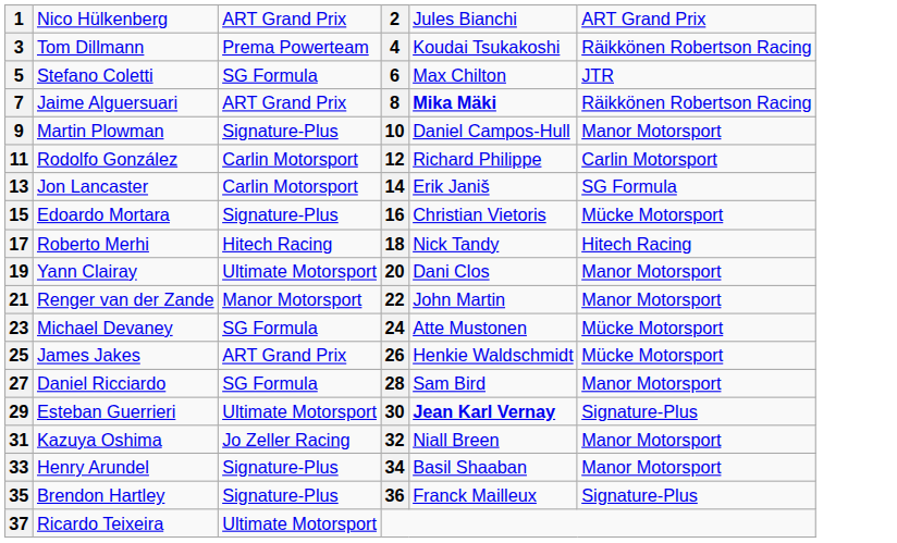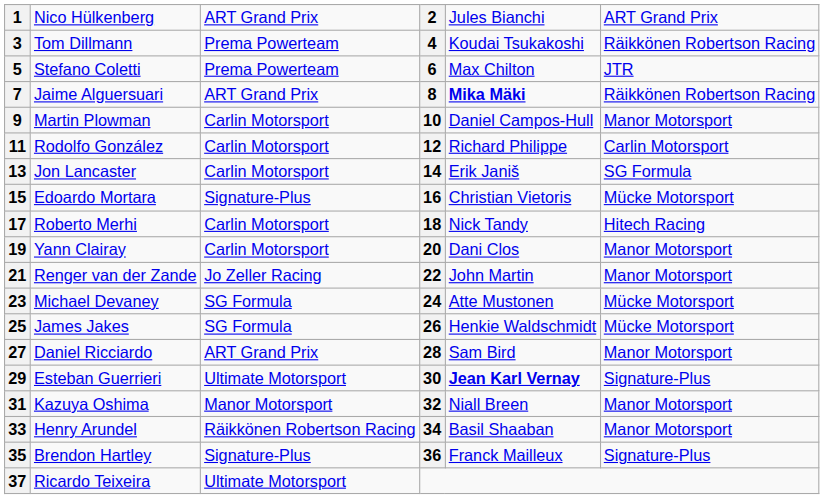5 | column 3: SG Formula -> Prema Powerteam
9 | column 3: Signature-Plus -> Carlin Motorsport
17 | column 3: Hitech Racing -> Carlin Motorsport
19 | column 3: Ultimate Motorsport -> Carlin Motorsport
21 | column 3: Manor Motorsport -> Jo Zeller Racing
25 | column 3: ART Grand Prix -> SG Formula
27 | column 3: SG Formula -> ART Grand Prix
31 | column 3: Jo Zeller Racing -> Manor Motorsport
33 | column 3: Signature-Plus -> Räikkönen Robertson Racing
